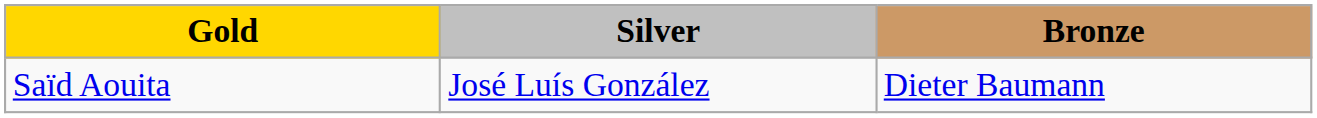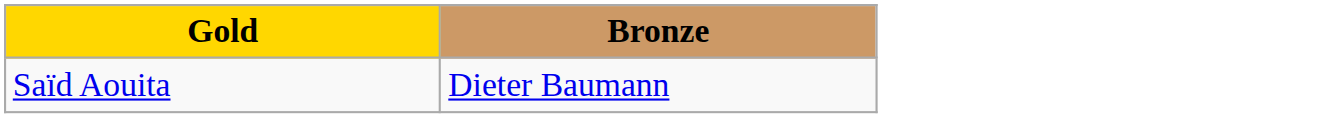- column: Silver | José Luís González
